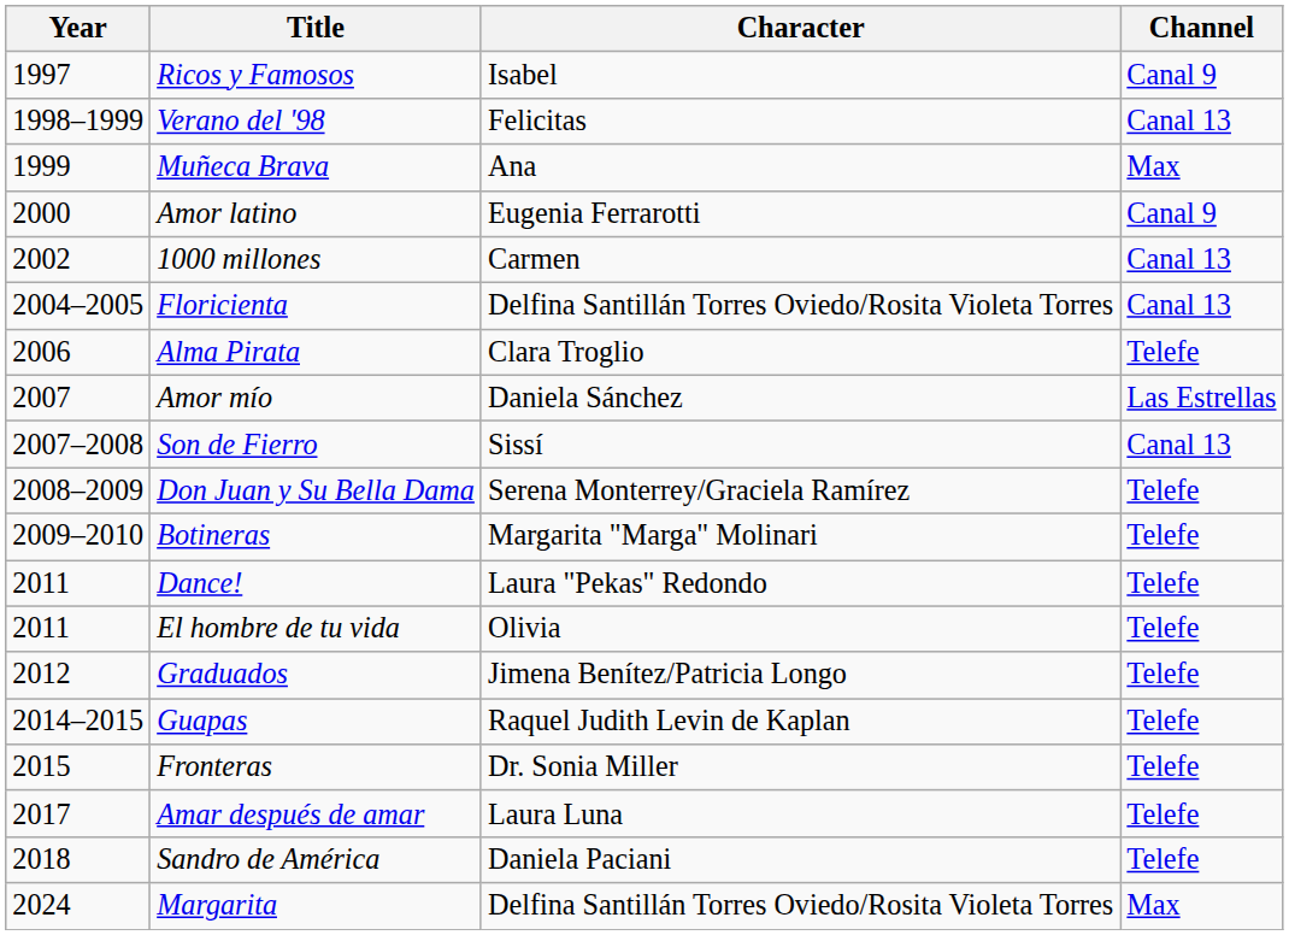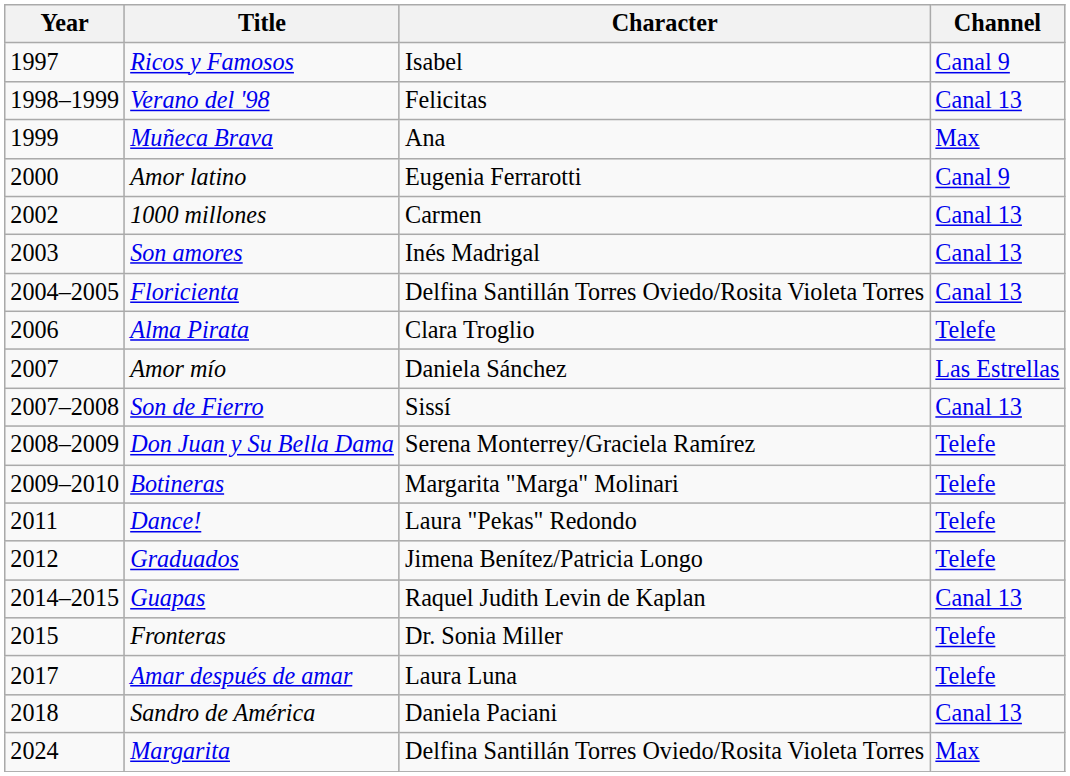+ row: 2003 | Son amores | Inés Madrigal | Canal 13
- row: 2011 | El hombre de tu vida | Olivia | Telefe
Guapas | Channel: Telefe -> Canal 13
Sandro de América | Channel: Telefe -> Canal 13
